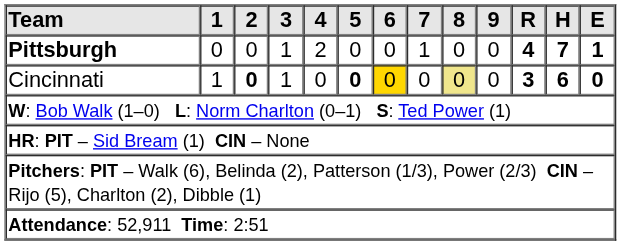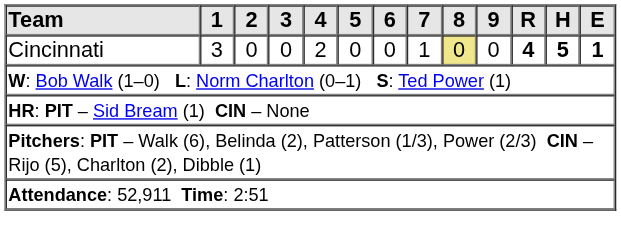- row: Pittsburgh | 0 | 0 | 1 | 2 | 0 | 0 | 1 | 0 | 0 | 4 | 7 | 1
Cincinnati | 1: 1 -> 3
Cincinnati | 2: bold -> normal
Cincinnati | 3: 1 -> 0
Cincinnati | 4: 0 -> 2
Cincinnati | 5: bold -> normal
Cincinnati | 6: gold background -> no background
Cincinnati | 7: 0 -> 1
Cincinnati | R: 3 -> 4
Cincinnati | H: 6 -> 5
Cincinnati | E: 0 -> 1
